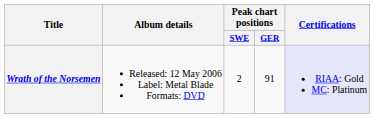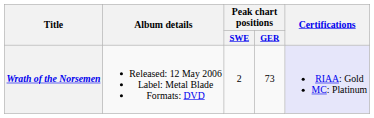Wrath of the Norsemen | Peak chart positions / GER: 91 -> 73
